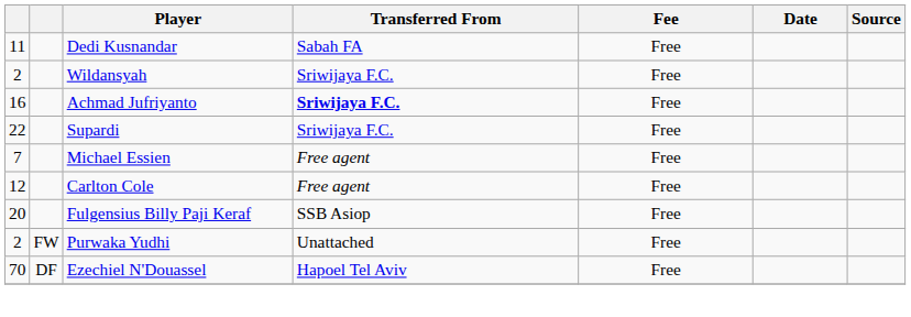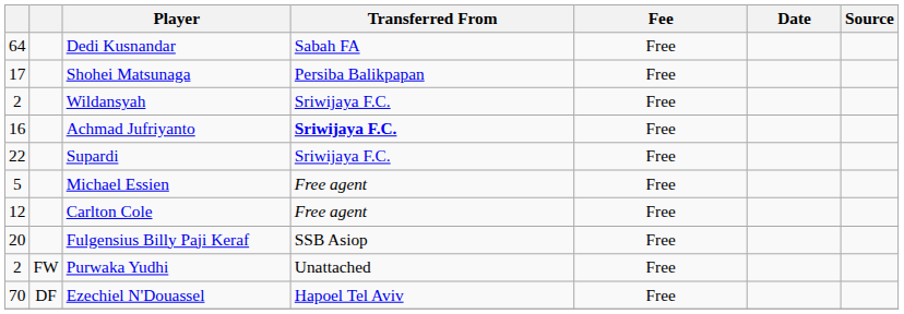Dedi Kusnandar | column 1: 11 -> 64
+ row: 17 | Shohei Matsunaga | Persiba Balikpapan | Free
Michael Essien | column 1: 7 -> 5
